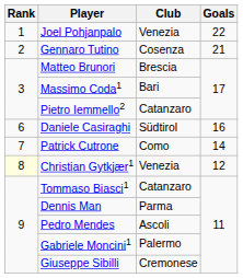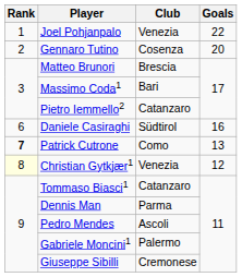Gennaro Tutino | Goals: 21 -> 20
Patrick Cutrone | Rank: normal -> bold
Patrick Cutrone | Goals: 14 -> 13
